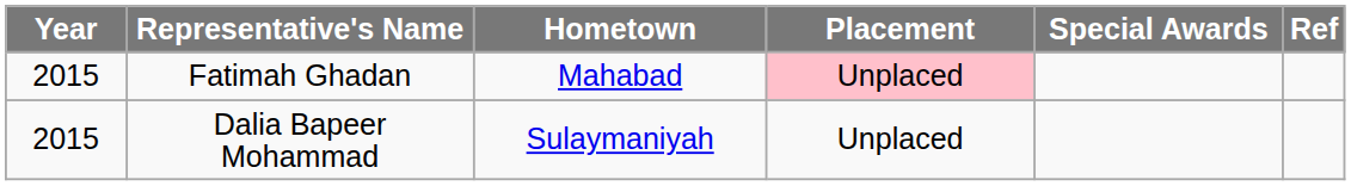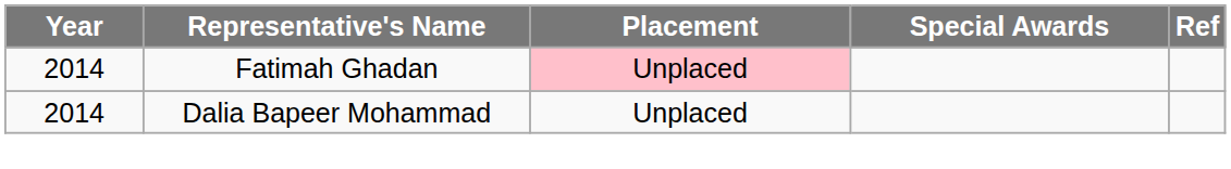- column: Hometown | Mahabad | Sulaymaniyah
Fatimah Ghadan | Year: 2015 -> 2014
Dalia Bapeer Mohammad | Year: 2015 -> 2014
